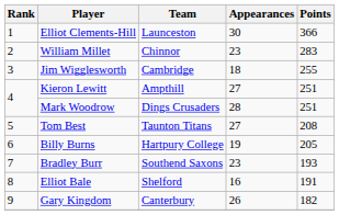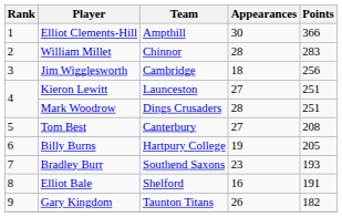Elliot Clements-Hill | Team: Launceston -> Ampthill
William Millet | Appearances: 23 -> 28
Jim Wigglesworth | Points: 255 -> 256
Kieron Lewitt | Team: Ampthill -> Launceston
Tom Best | Team: Taunton Titans -> Canterbury
Gary Kingdom | Team: Canterbury -> Taunton Titans
